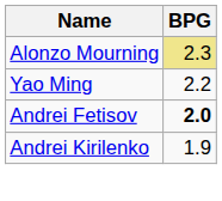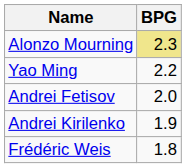Andrei Fetisov | BPG: bold -> normal
+ row: Frédéric Weis | 1.8
